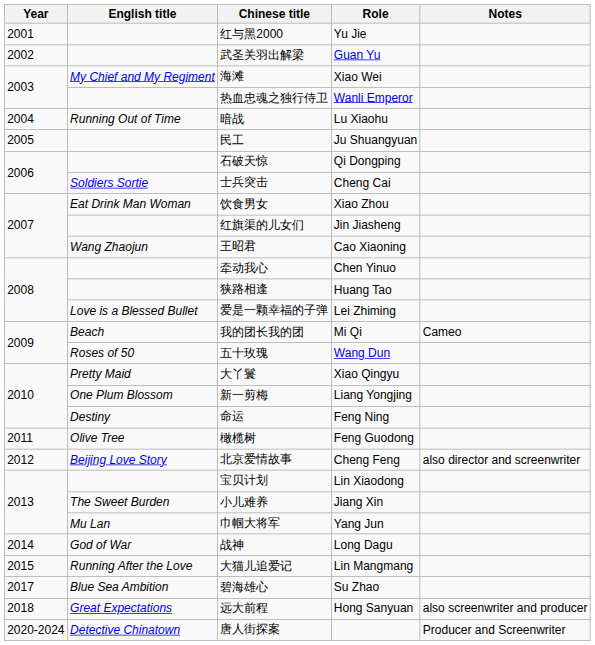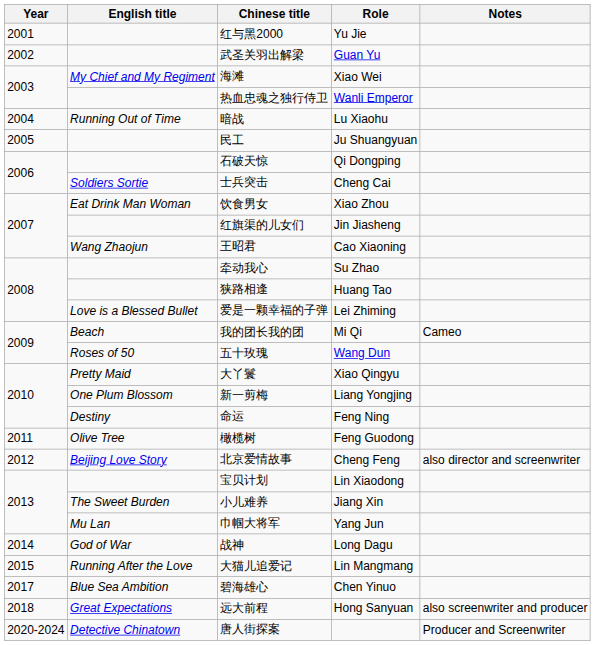牵动我心 | Role: Chen Yinuo -> Su Zhao
碧海雄心 | Role: Su Zhao -> Chen Yinuo
